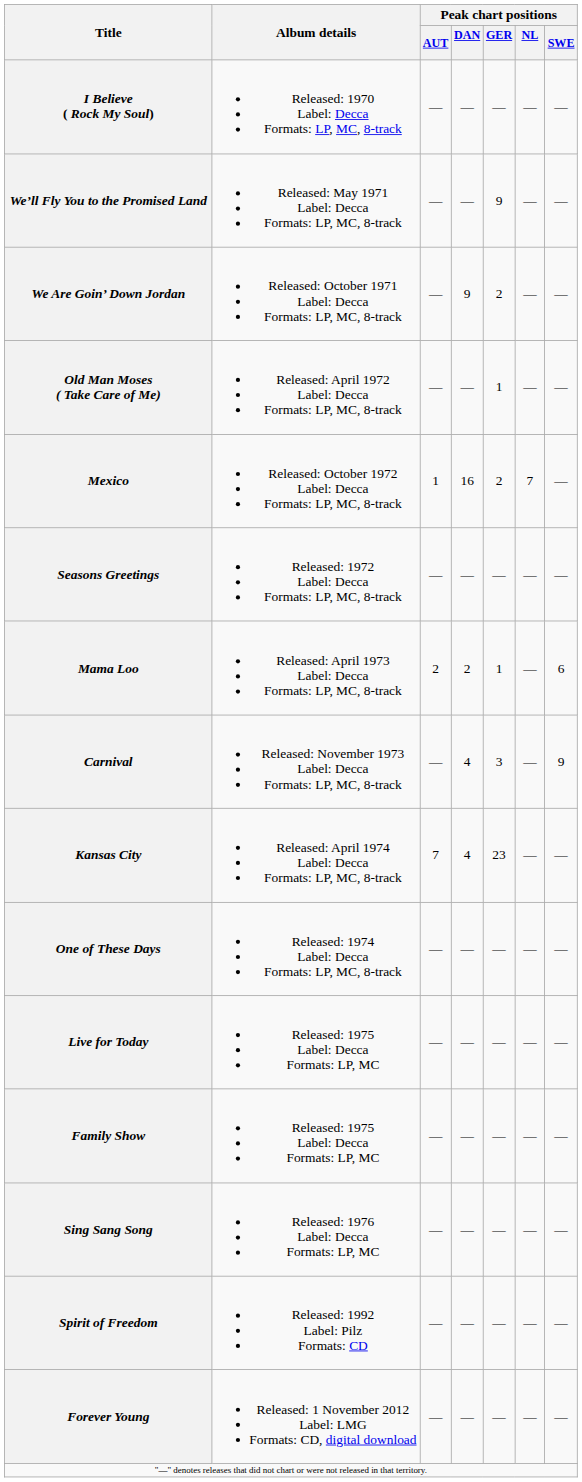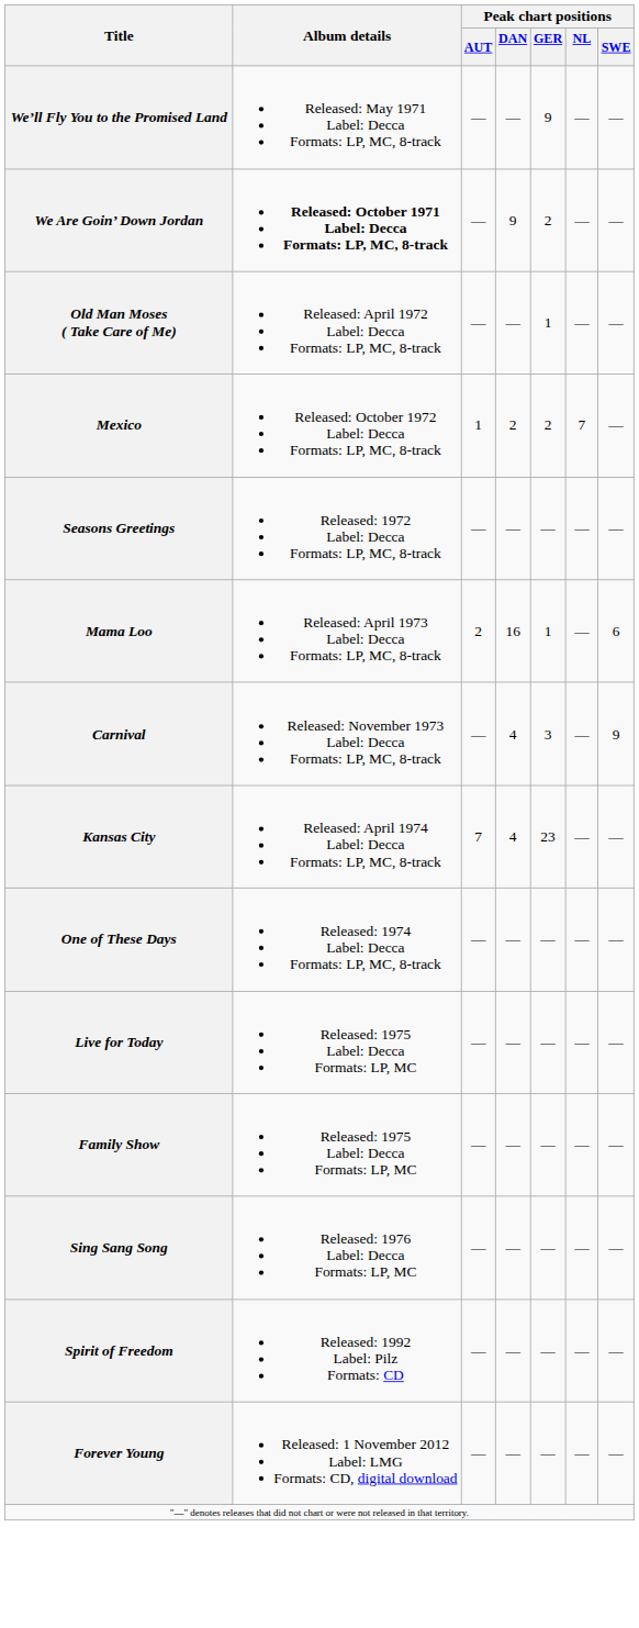- row: I Believe ( Rock My Soul) | Released: 1970 Label: Decca Formats: LP, MC, 8-track | — | — | — | — | —
We Are Goin’ Down Jordan | Album details: normal -> bold
Mexico | Peak chart positions / DAN: 16 -> 2
Mama Loo | Peak chart positions / DAN: 2 -> 16
